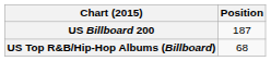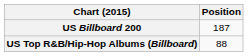US Top R&B/Hip-Hop Albums (Billboard) | Position: 68 -> 88
